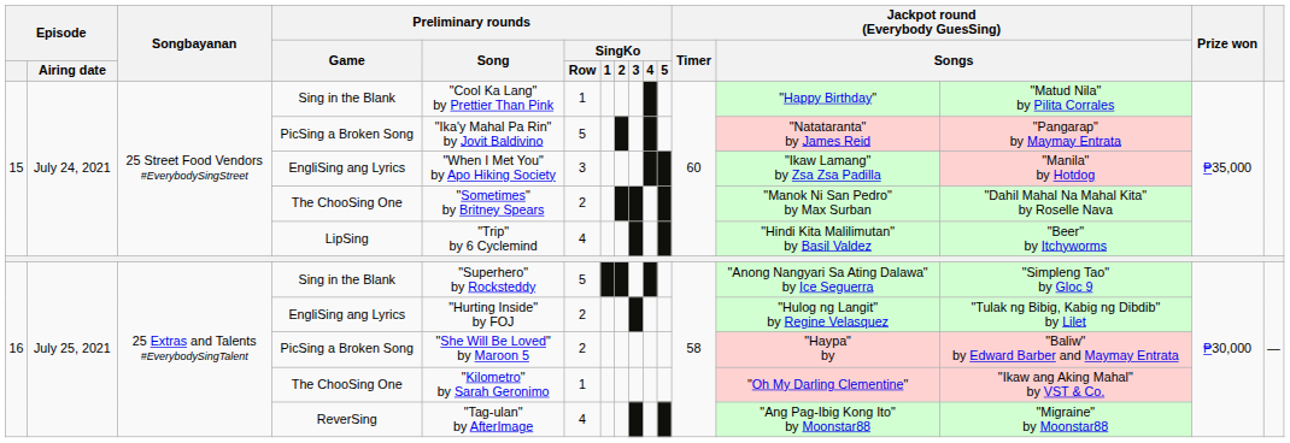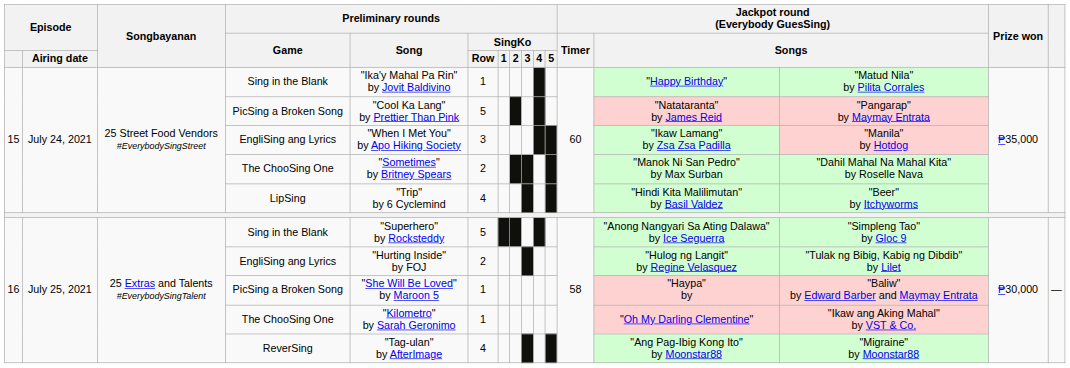15 / Sing in the Blank | Preliminary rounds / Song: "Cool Ka Lang" by Prettier Than Pink -> "Ika'y Mahal Pa Rin" by Jovit Baldivino
15 / PicSing a Broken Song | Preliminary rounds / Song: "Ika'y Mahal Pa Rin" by Jovit Baldivino -> "Cool Ka Lang" by Prettier Than Pink
16 / PicSing a Broken Song | Preliminary rounds / SingKo / Row: 2 -> 1
